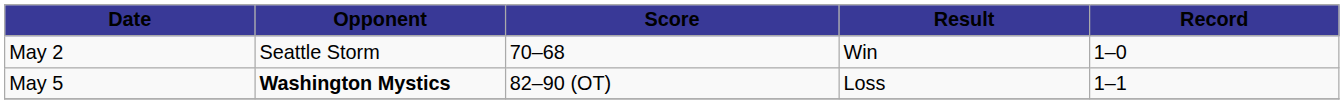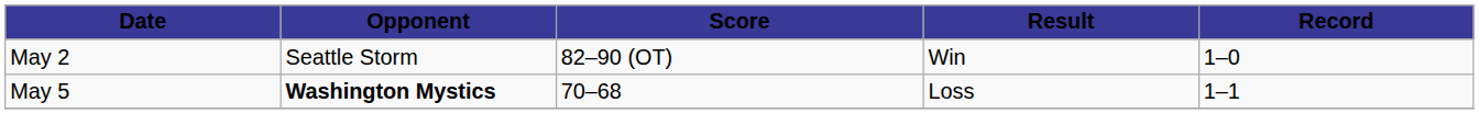May 2 | Score: 70–68 -> 82–90 (OT)
May 5 | Score: 82–90 (OT) -> 70–68
